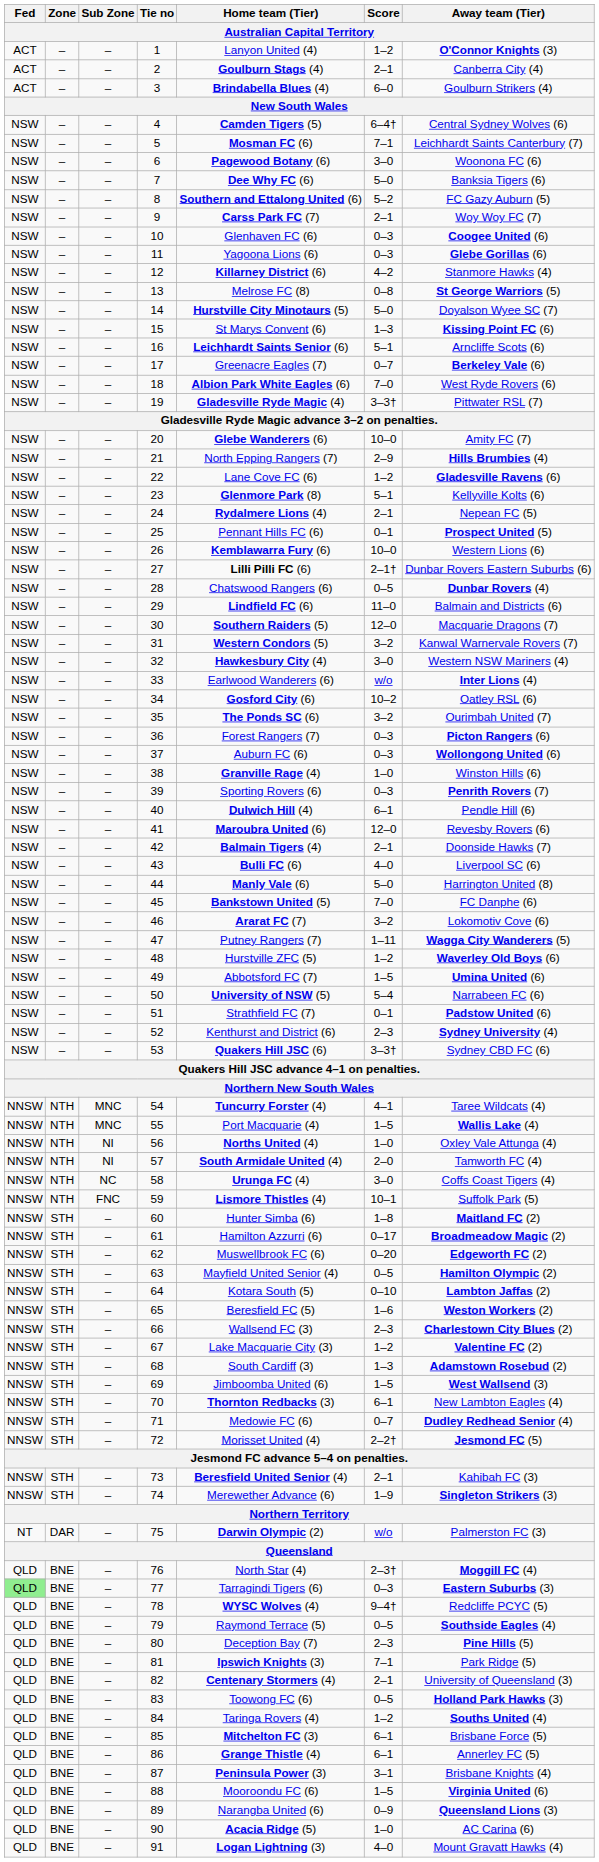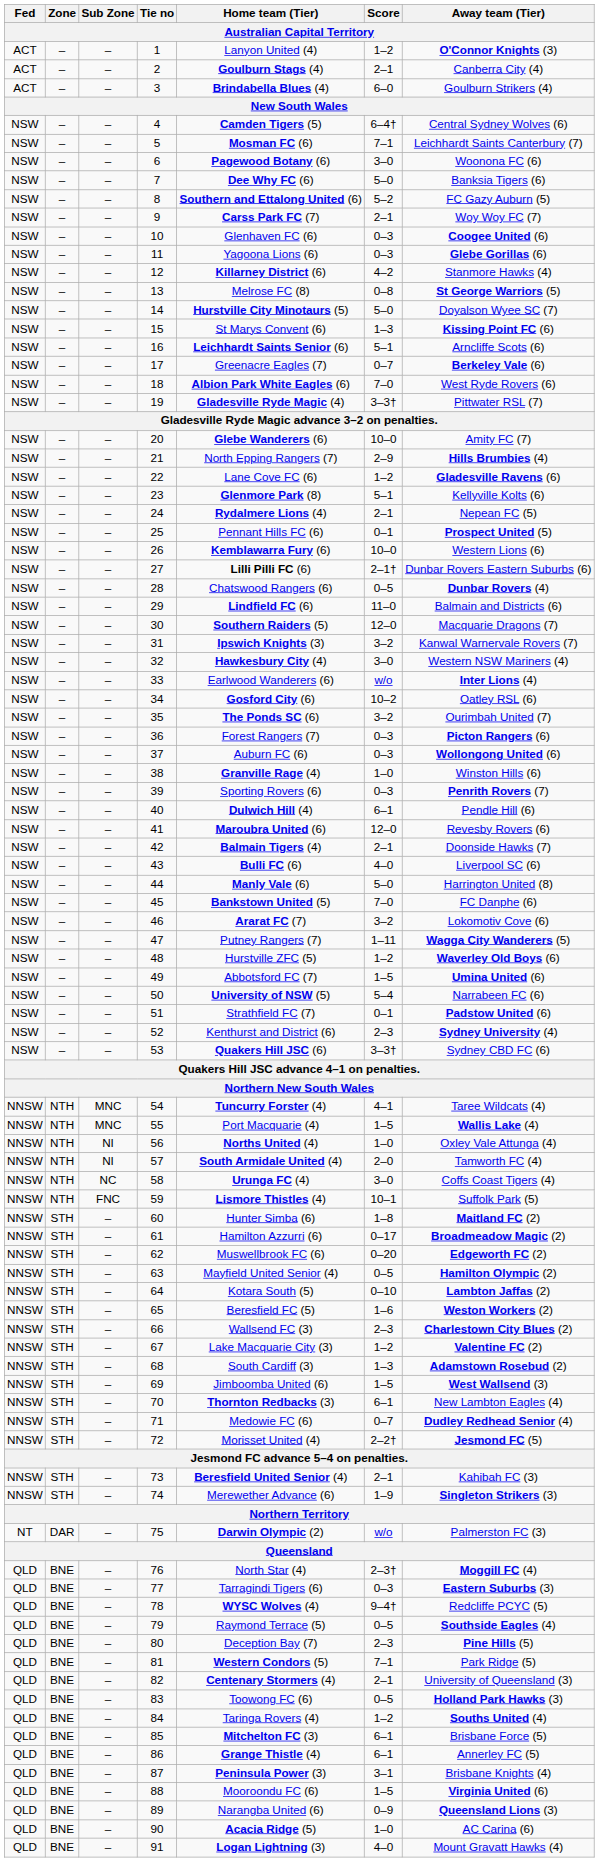31 | Home team (Tier): Western Condors (5) -> Ipswich Knights (3)
77 | Fed: lightgreen background -> no background
81 | Home team (Tier): Ipswich Knights (3) -> Western Condors (5)
